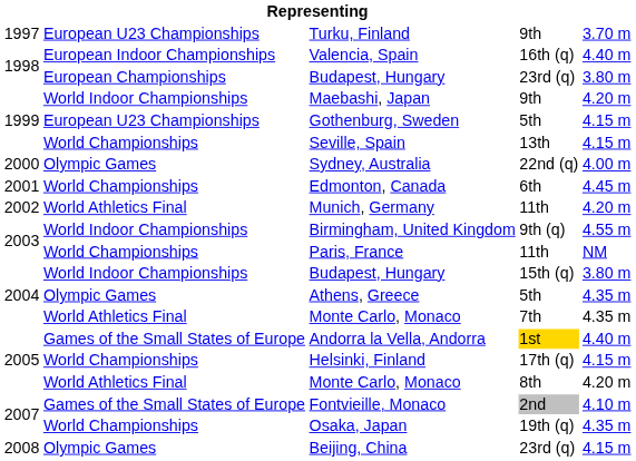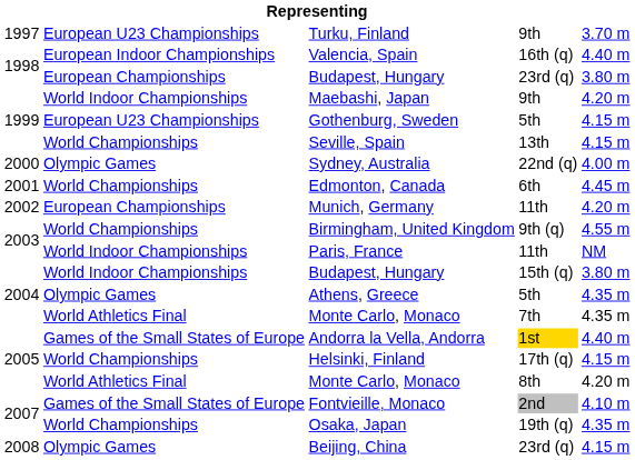Munich, Germany | column 2: World Athletics Final -> European Championships
Birmingham, United Kingdom | column 2: World Indoor Championships -> World Championships
Paris, France | column 2: World Championships -> World Indoor Championships
